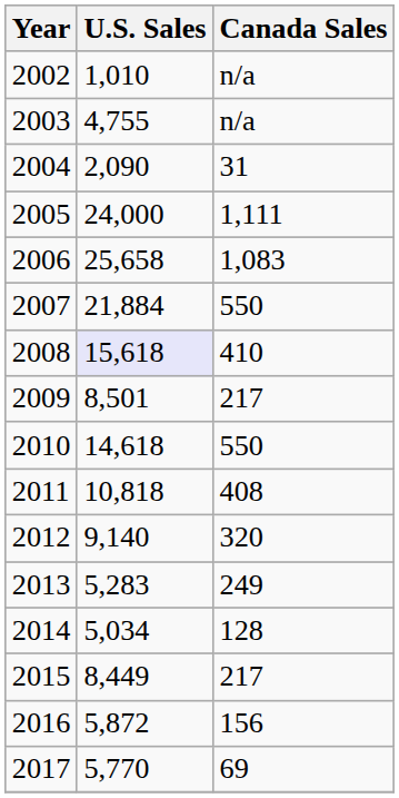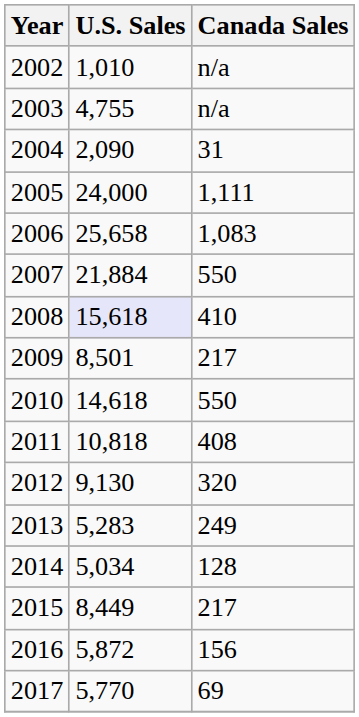2012 | U.S. Sales: 9,140 -> 9,130
